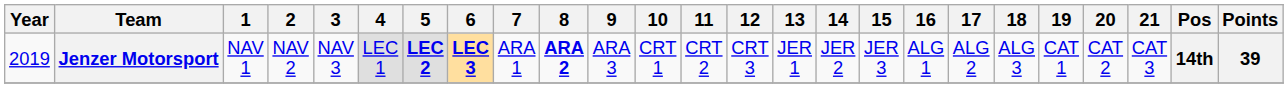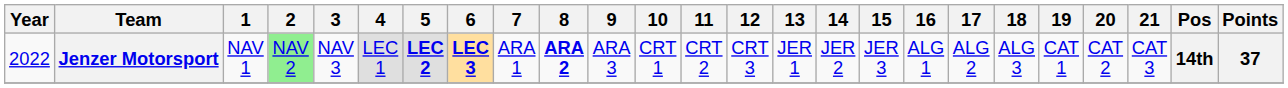Jenzer Motorsport | Year: 2019 -> 2022
Jenzer Motorsport | 2: no background -> lightgreen background
Jenzer Motorsport | Points: 39 -> 37
